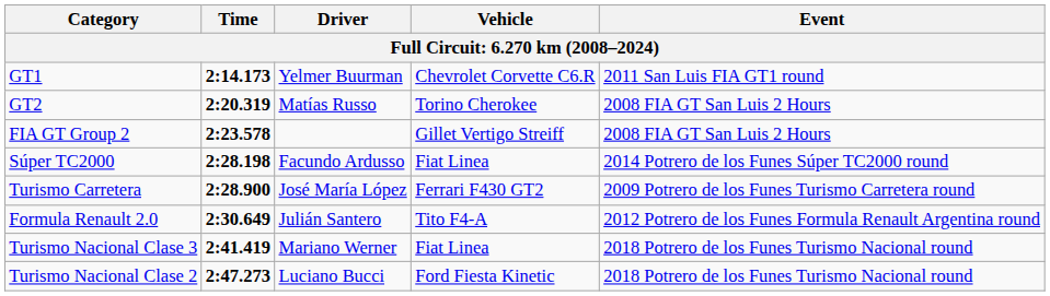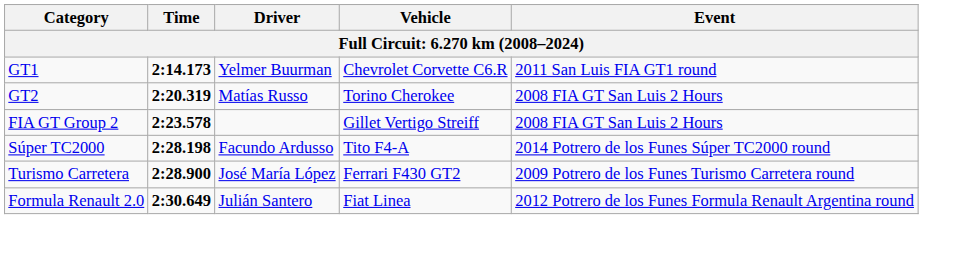Súper TC2000 | Vehicle: Fiat Linea -> Tito F4-A
Formula Renault 2.0 | Vehicle: Tito F4-A -> Fiat Linea
- row: Turismo Nacional Clase 3 | 2:41.419 | Mariano Werner | Fiat Linea | 2018 Potrero de los Funes Turismo Nacional round
- row: Turismo Nacional Clase 2 | 2:47.273 | Luciano Bucci | Ford Fiesta Kinetic | 2018 Potrero de los Funes Turismo Nacional round
